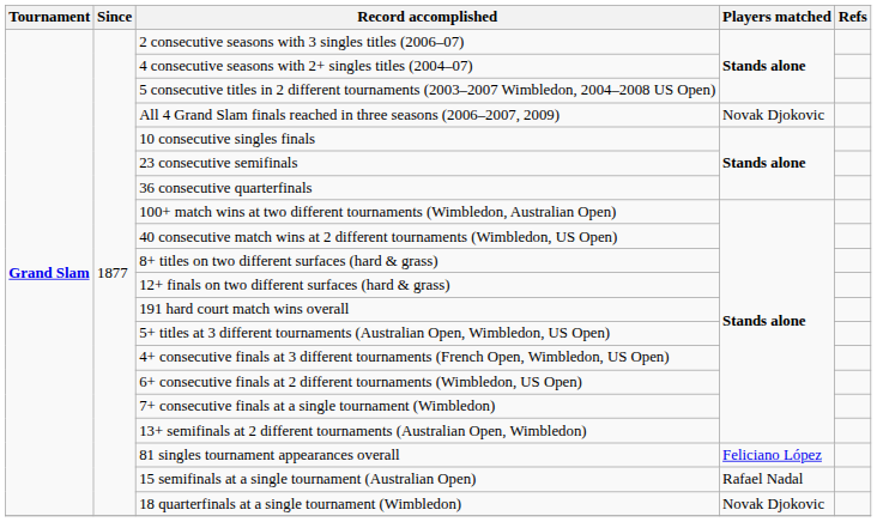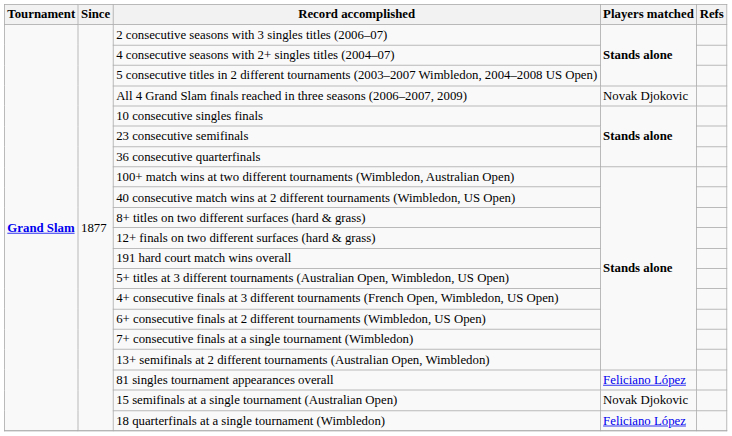15 semifinals at a single tournament (Australian Open) | Players matched: Rafael Nadal -> Novak Djokovic
18 quarterfinals at a single tournament (Wimbledon) | Players matched: Novak Djokovic -> Feliciano López
